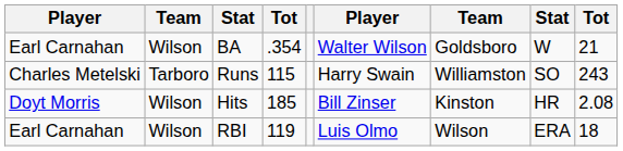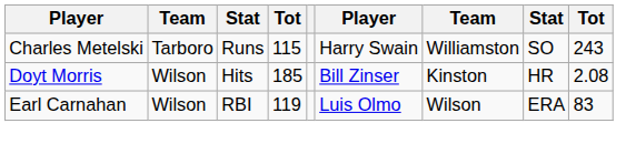- row: Earl Carnahan | Wilson | BA | .354 | Walter Wilson | Goldsboro | W | 21
RBI | column 9: 18 -> 83
